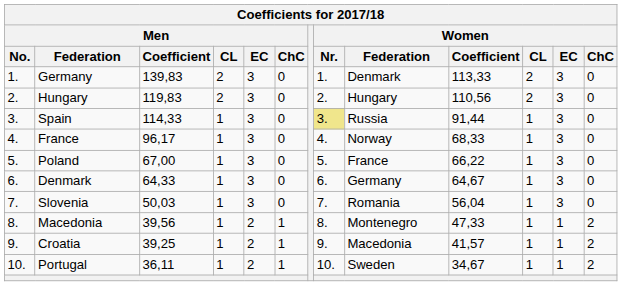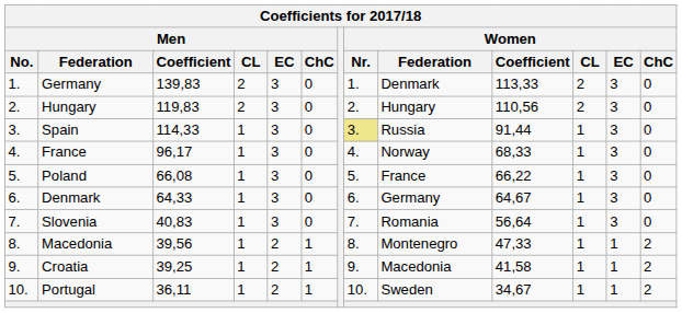Poland | Men / Coefficient: 67,00 -> 66,08
Slovenia | Men / Coefficient: 50,03 -> 40,83
Slovenia | Women / Coefficient: 56,04 -> 56,64
Croatia | Women / Coefficient: 41,57 -> 41,58
